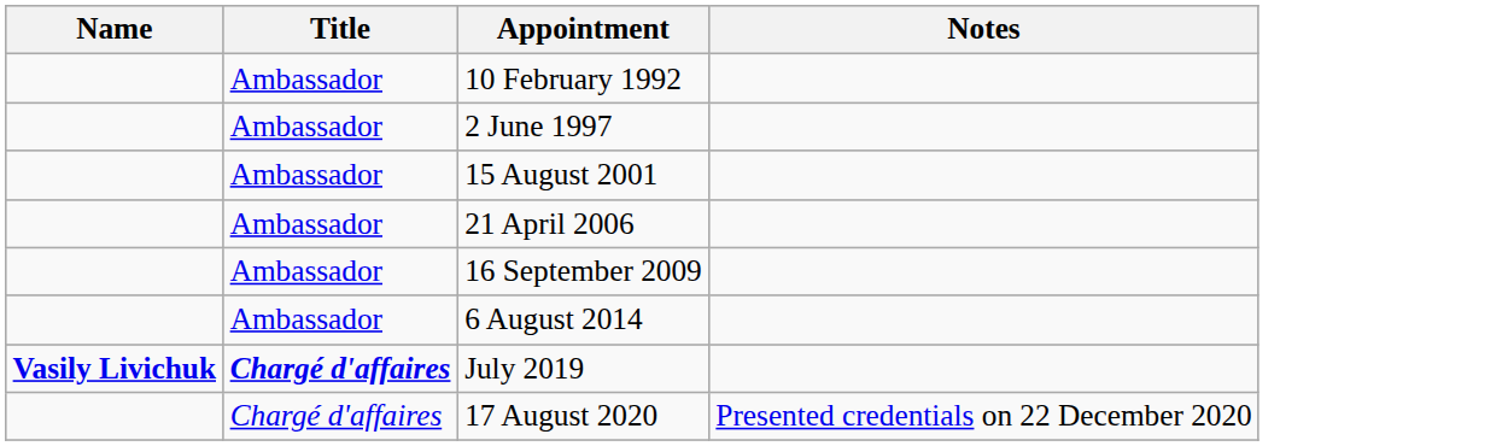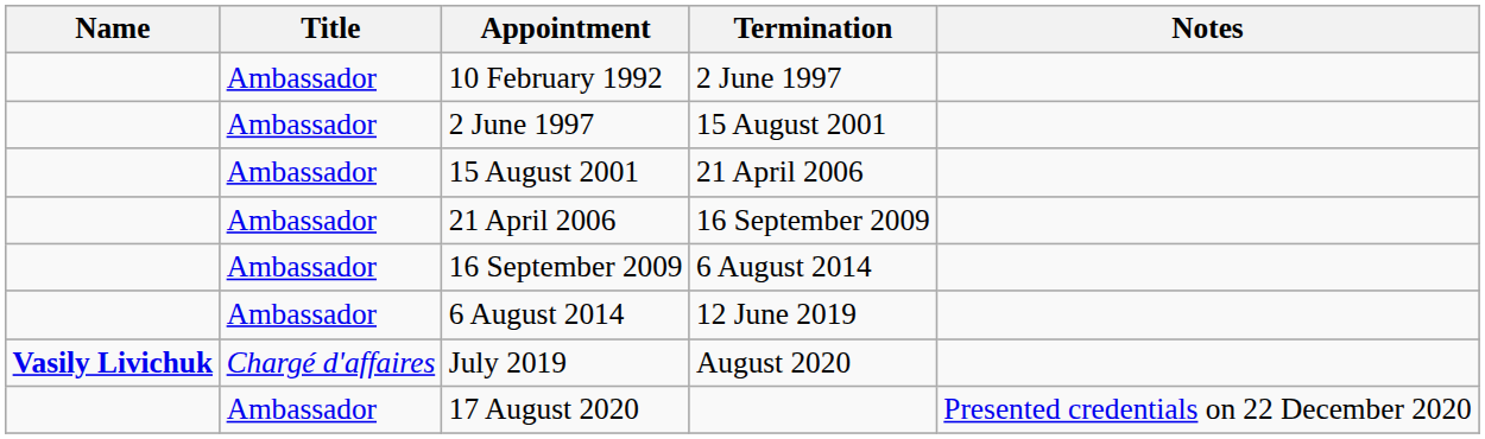+ column: Termination | 2 June 1997 | 15 August 2001 | 21 April 2006 | 16 September 2009 | 6 August 2014 | 12 June 2019 | August 2020
July 2019 | Title: bold -> normal
17 August 2020 | Title: Chargé d'affaires -> Ambassador
